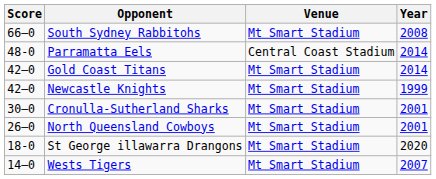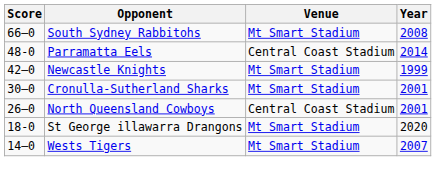- row: 42–0 | Gold Coast Titans | Mt Smart Stadium | 2014
North Queensland Cowboys | Venue: Mt Smart Stadium -> Central Coast Stadium
